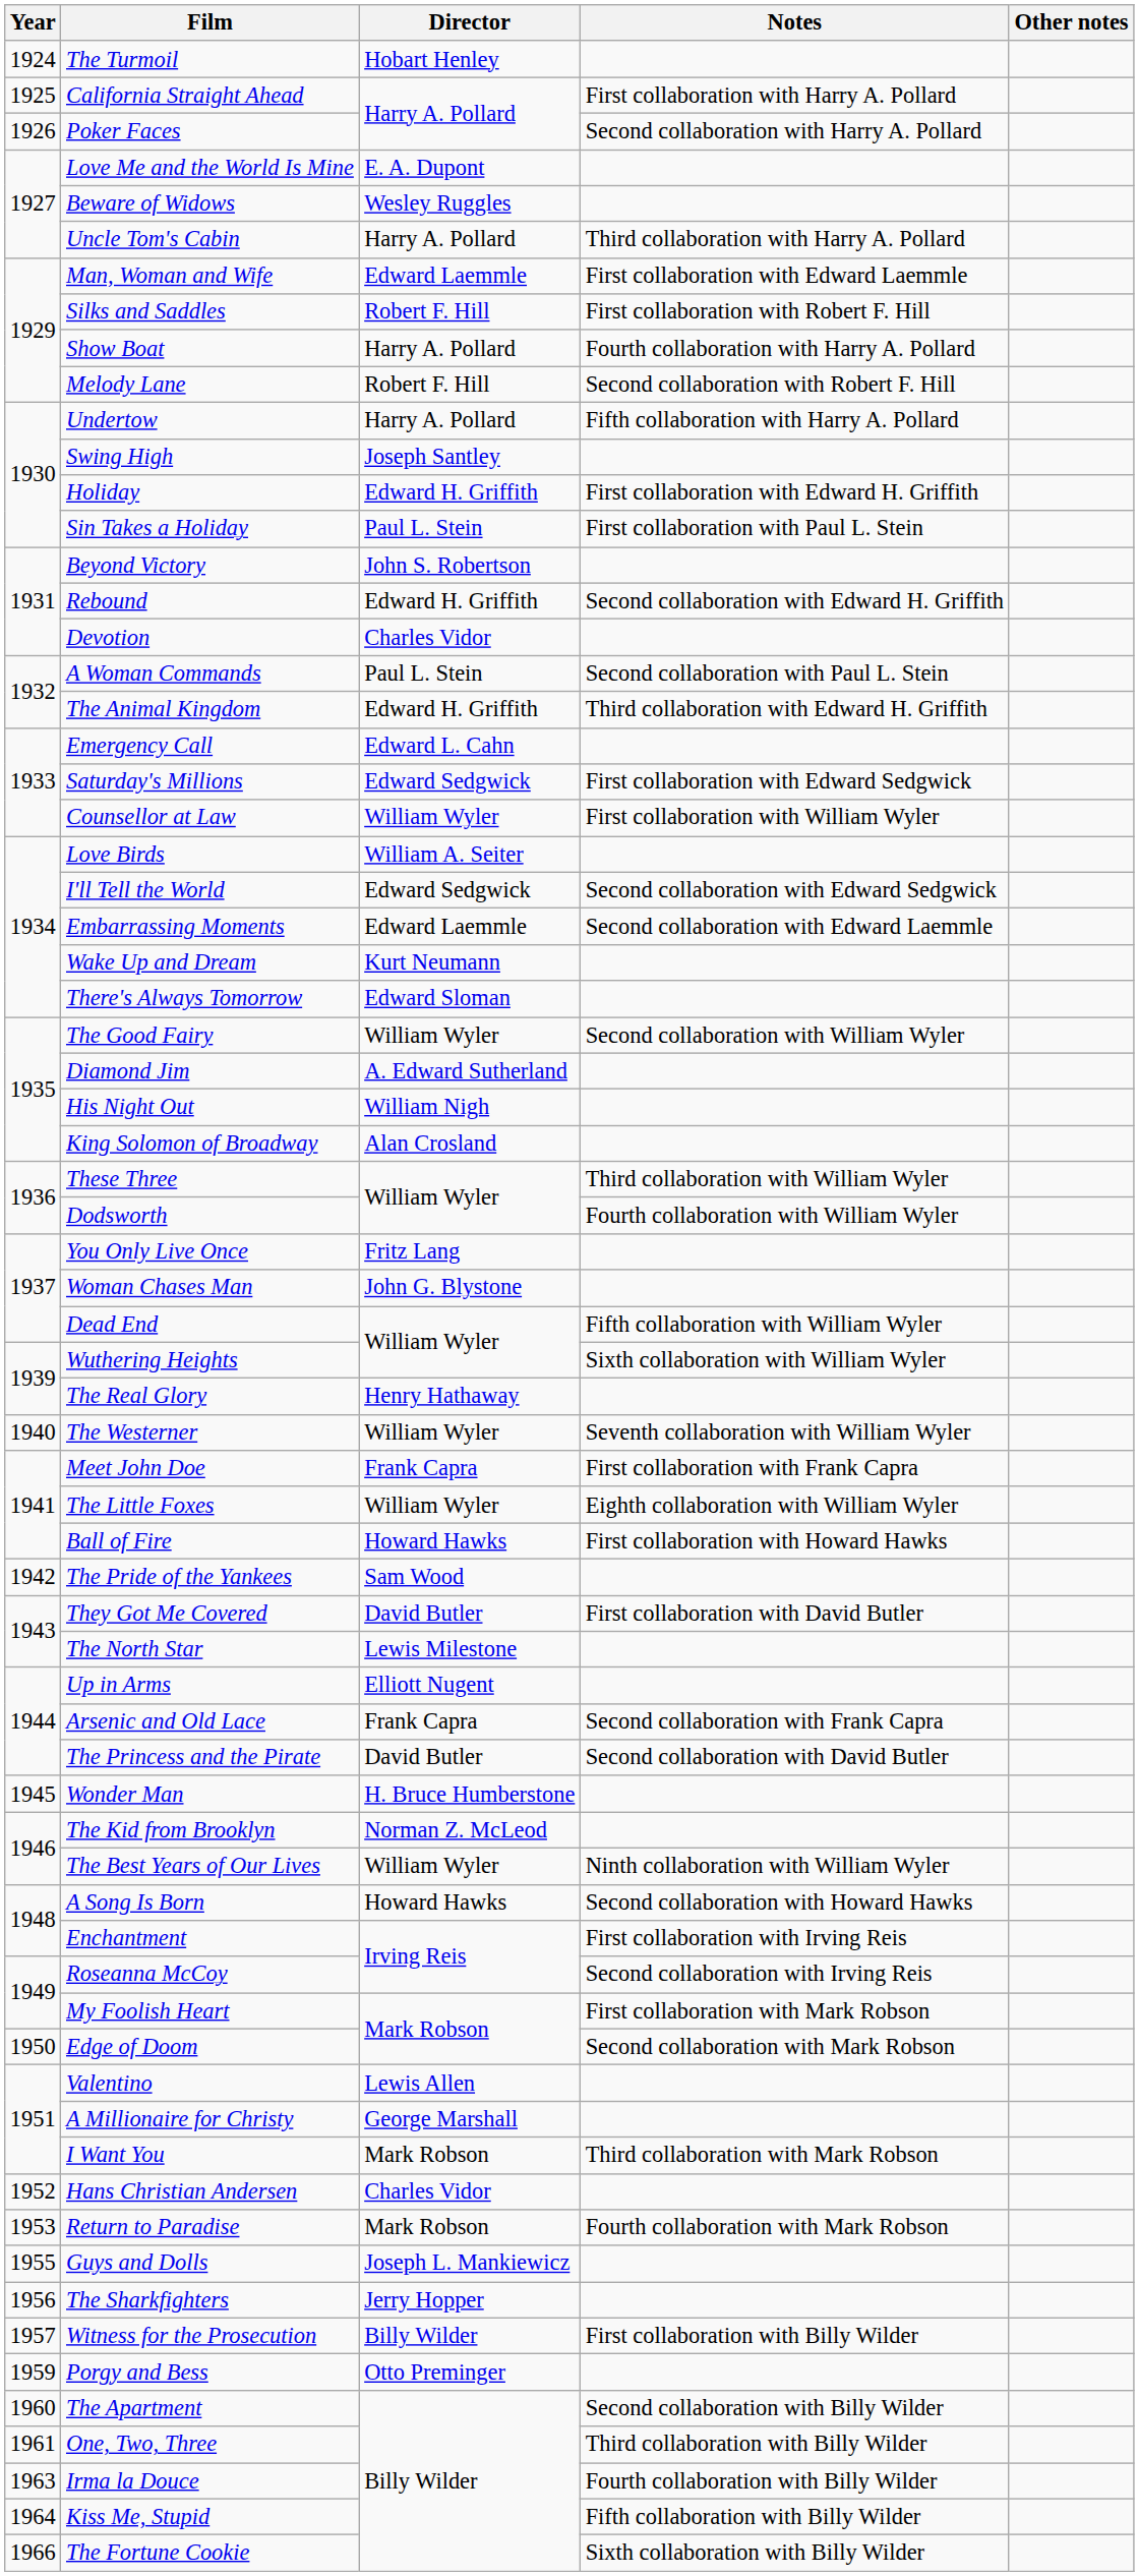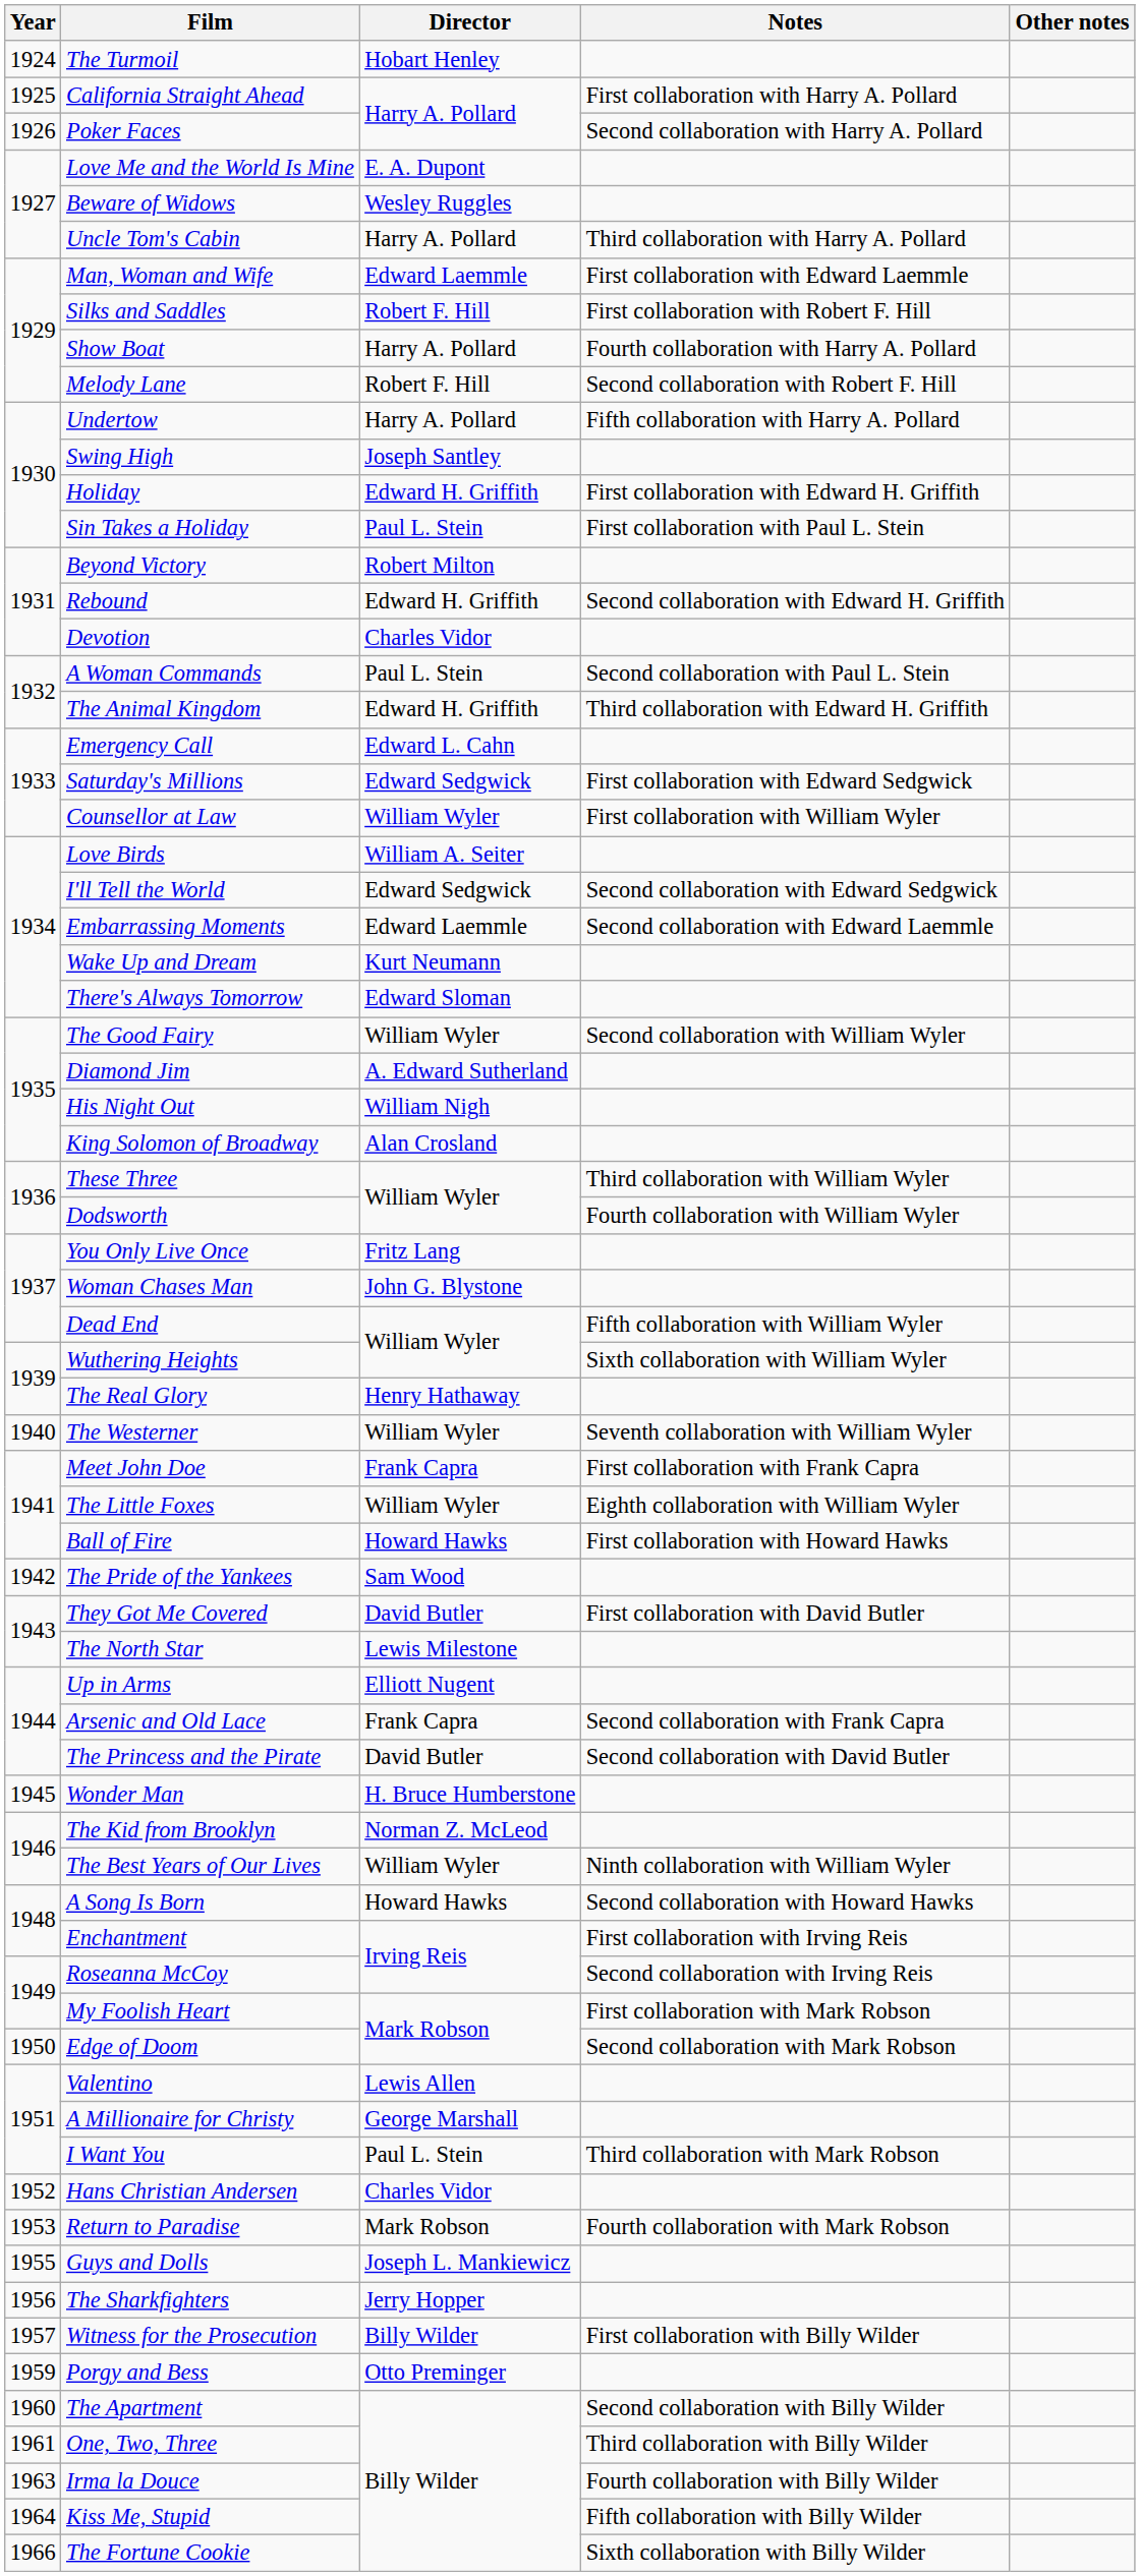Beyond Victory | Director: John S. Robertson -> Robert Milton
I Want You | Director: Mark Robson -> Paul L. Stein
